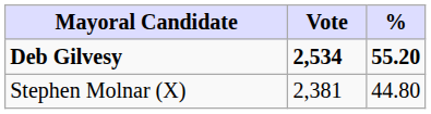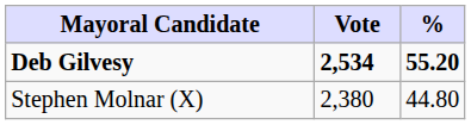Stephen Molnar (X) | Vote: 2,381 -> 2,380
